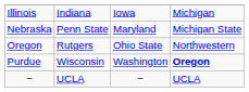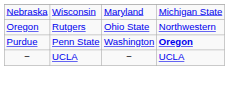- row: Illinois | Indiana | Iowa | Michigan
Nebraska | column 2: Penn State -> Wisconsin
Purdue | column 2: Wisconsin -> Penn State
